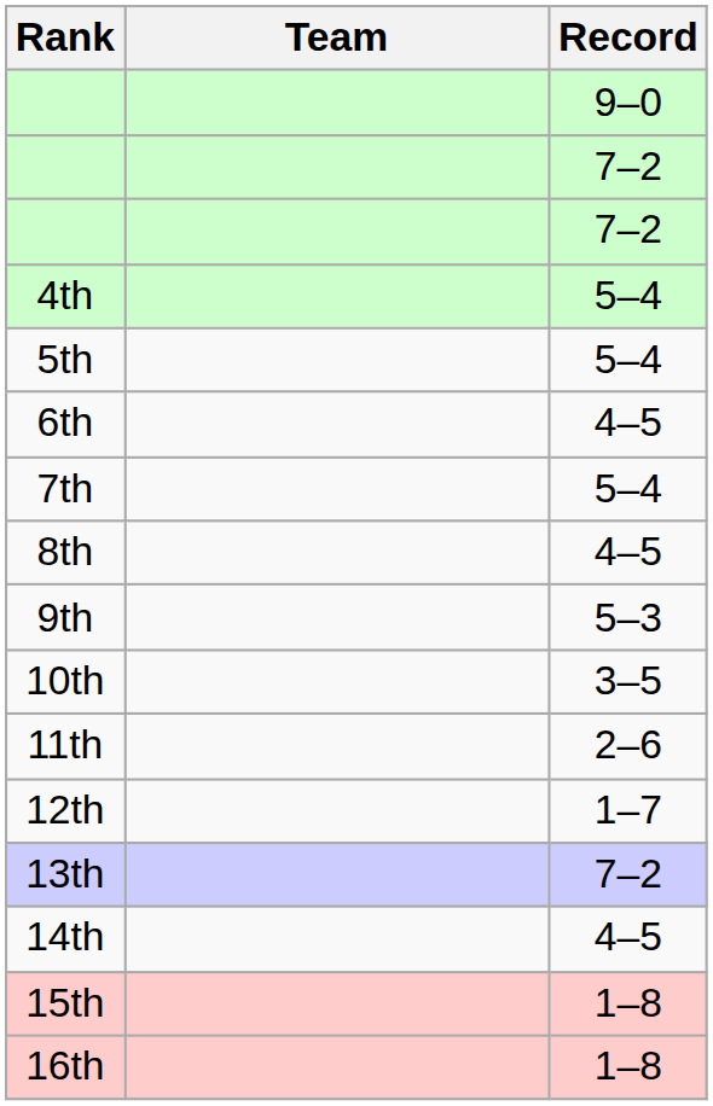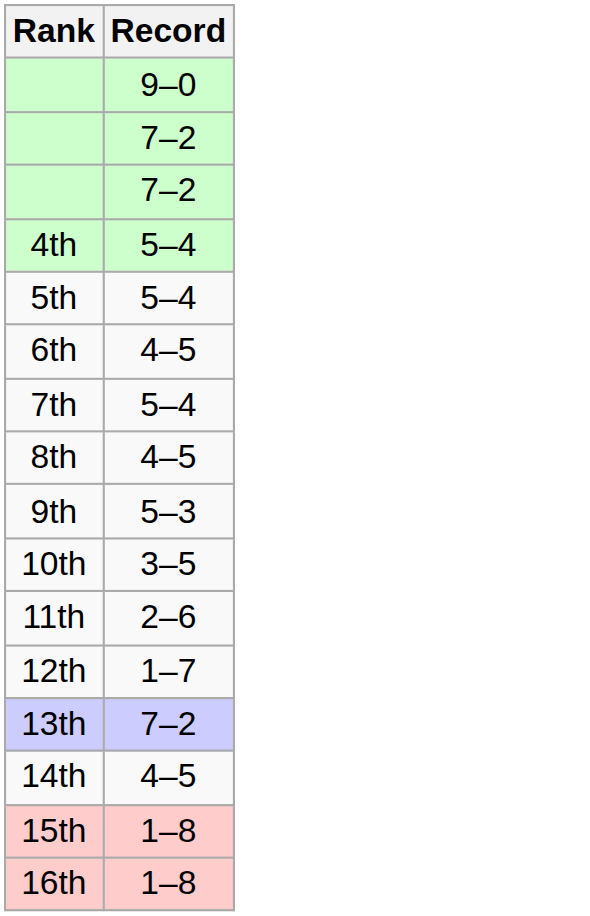- column: Team
